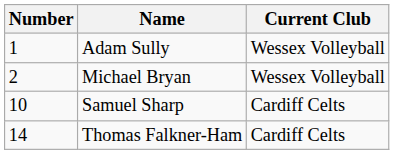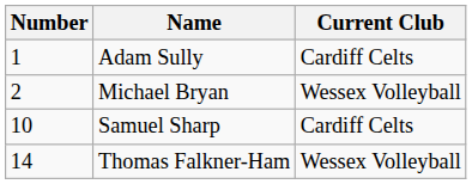Adam Sully | Current Club: Wessex Volleyball -> Cardiff Celts
Thomas Falkner-Ham | Current Club: Cardiff Celts -> Wessex Volleyball
